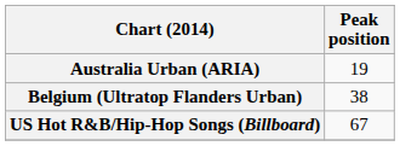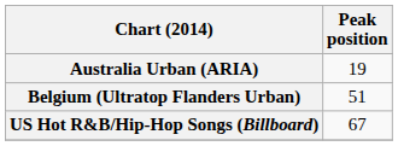Belgium (Ultratop Flanders Urban) | Peak position: 38 -> 51
